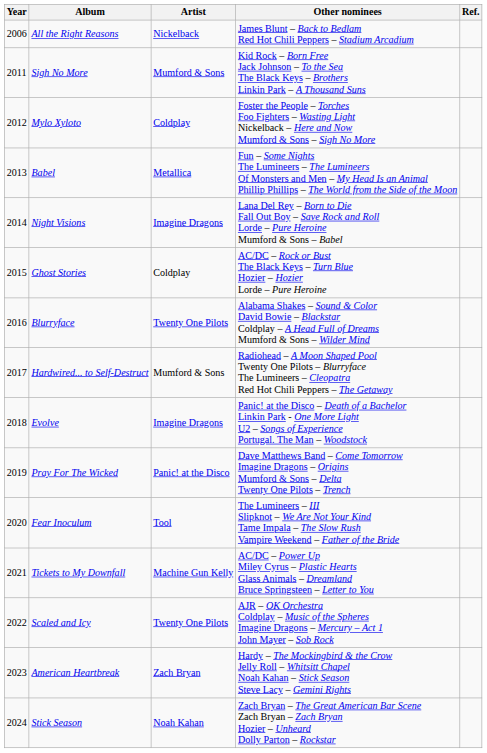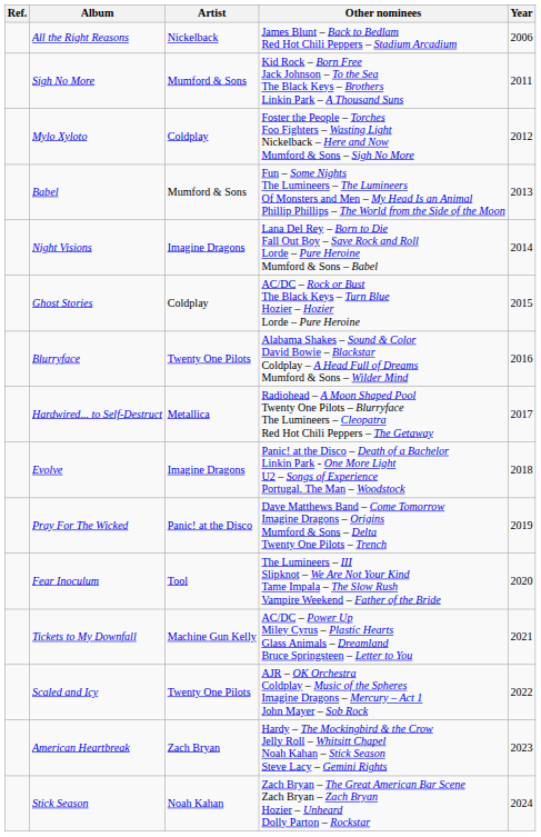columns swapped: Year <-> Ref.
Babel | Artist: Metallica -> Mumford & Sons
Hardwired... to Self-Destruct | Artist: Mumford & Sons -> Metallica
